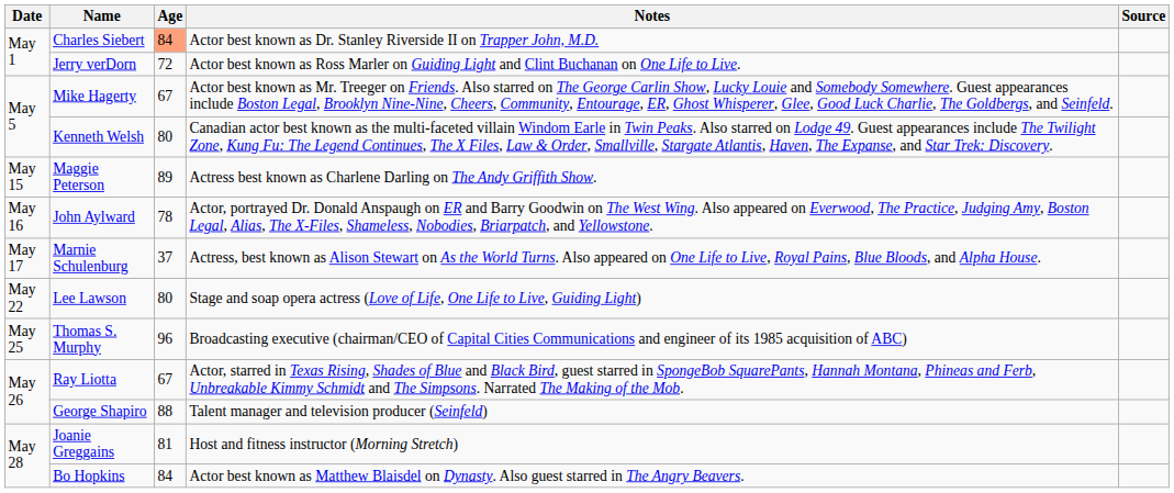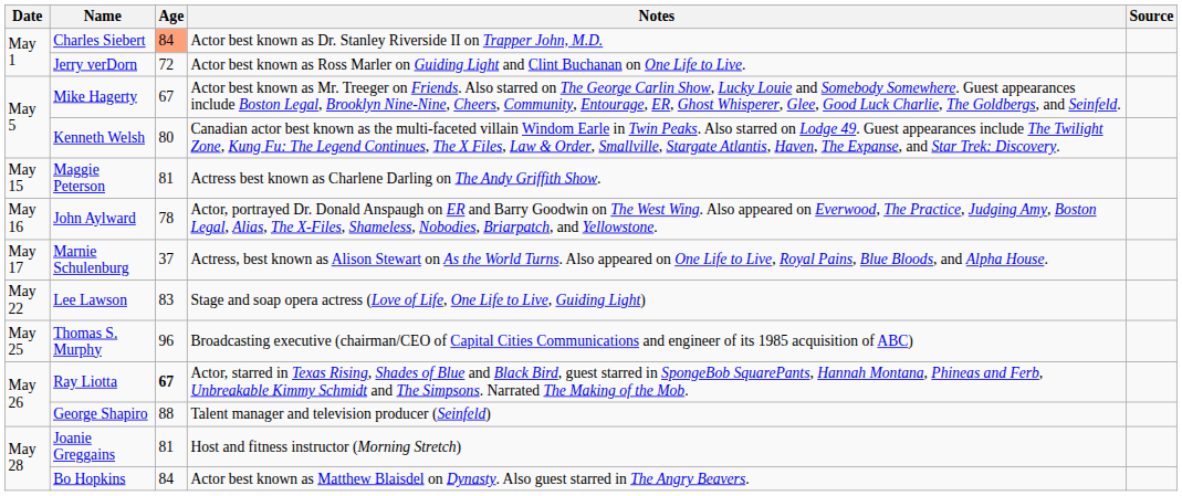Maggie Peterson | Age: 89 -> 81
Lee Lawson | Age: 80 -> 83
Ray Liotta | Age: normal -> bold
